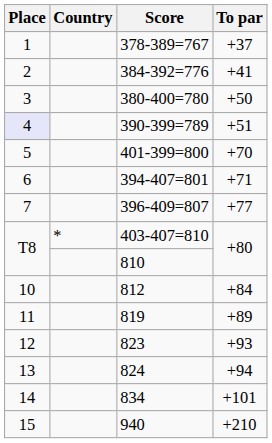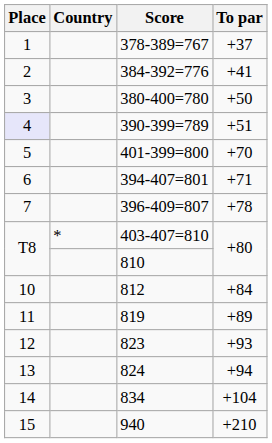396-409=807 | To par: +77 -> +78
834 | To par: +101 -> +104
